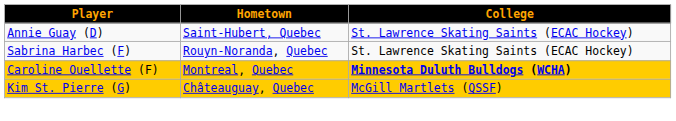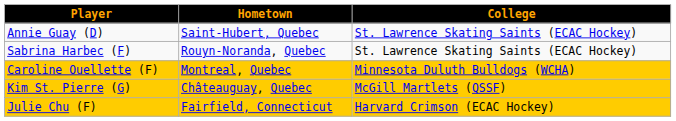Caroline Ouellette (F) | College: bold -> normal
+ row: Julie Chu (F) | Fairfield, Connecticut | Harvard Crimson (ECAC Hockey)
